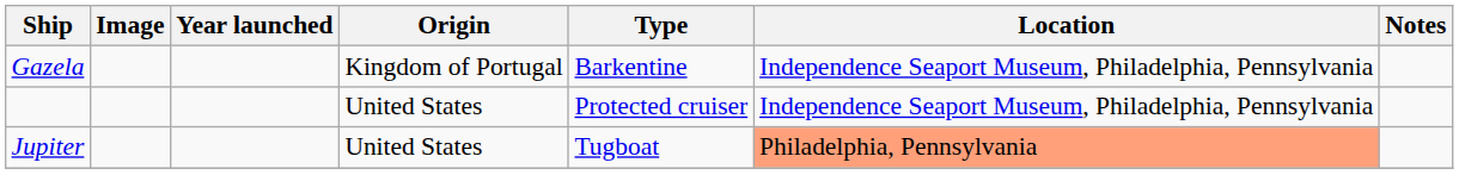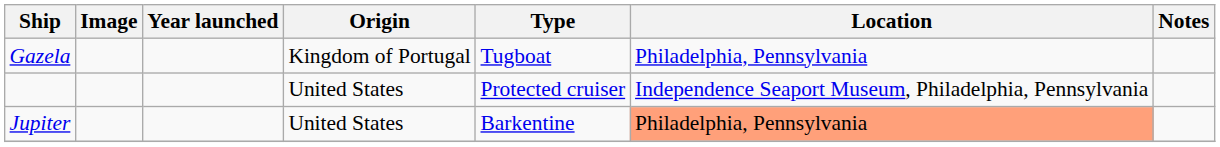Gazela | Type: Barkentine -> Tugboat
Gazela | Location: Independence Seaport Museum, Philadelphia, Pennsylvania -> Philadelphia, Pennsylvania
Jupiter | Type: Tugboat -> Barkentine
